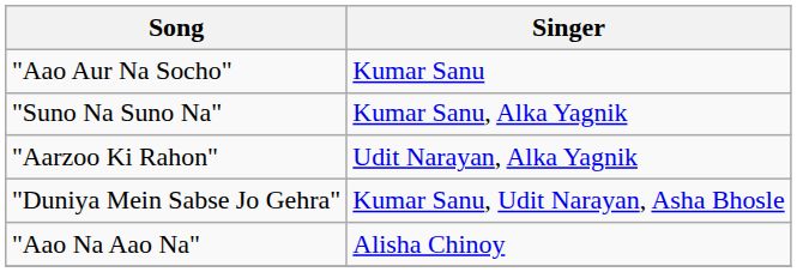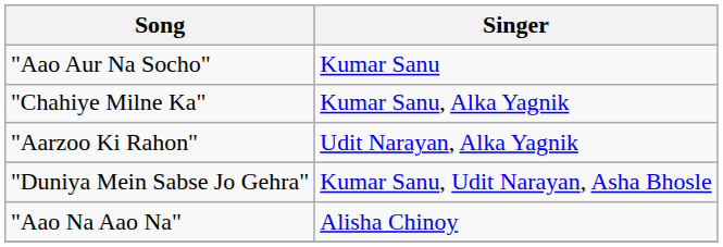- row: "Suno Na Suno Na" | Kumar Sanu, Alka Yagnik
+ row: "Chahiye Milne Ka" | Kumar Sanu, Alka Yagnik
